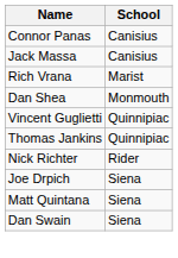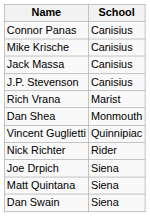+ row: Mike Krische | Canisius
+ row: J.P. Stevenson | Canisius
- row: Thomas Jankins | Quinnipiac
